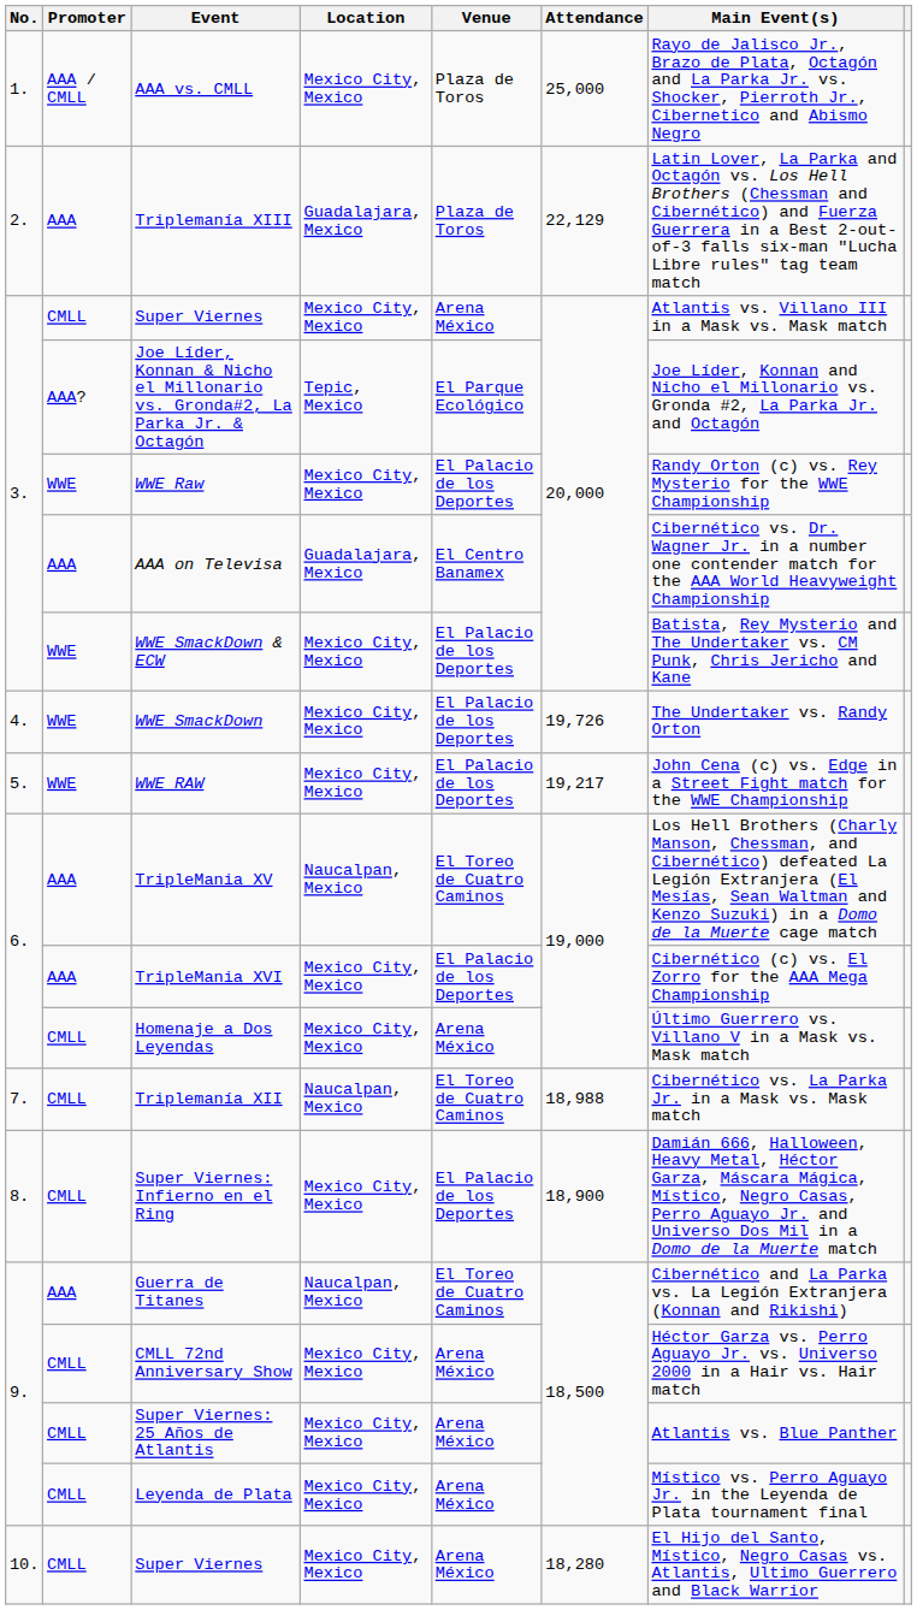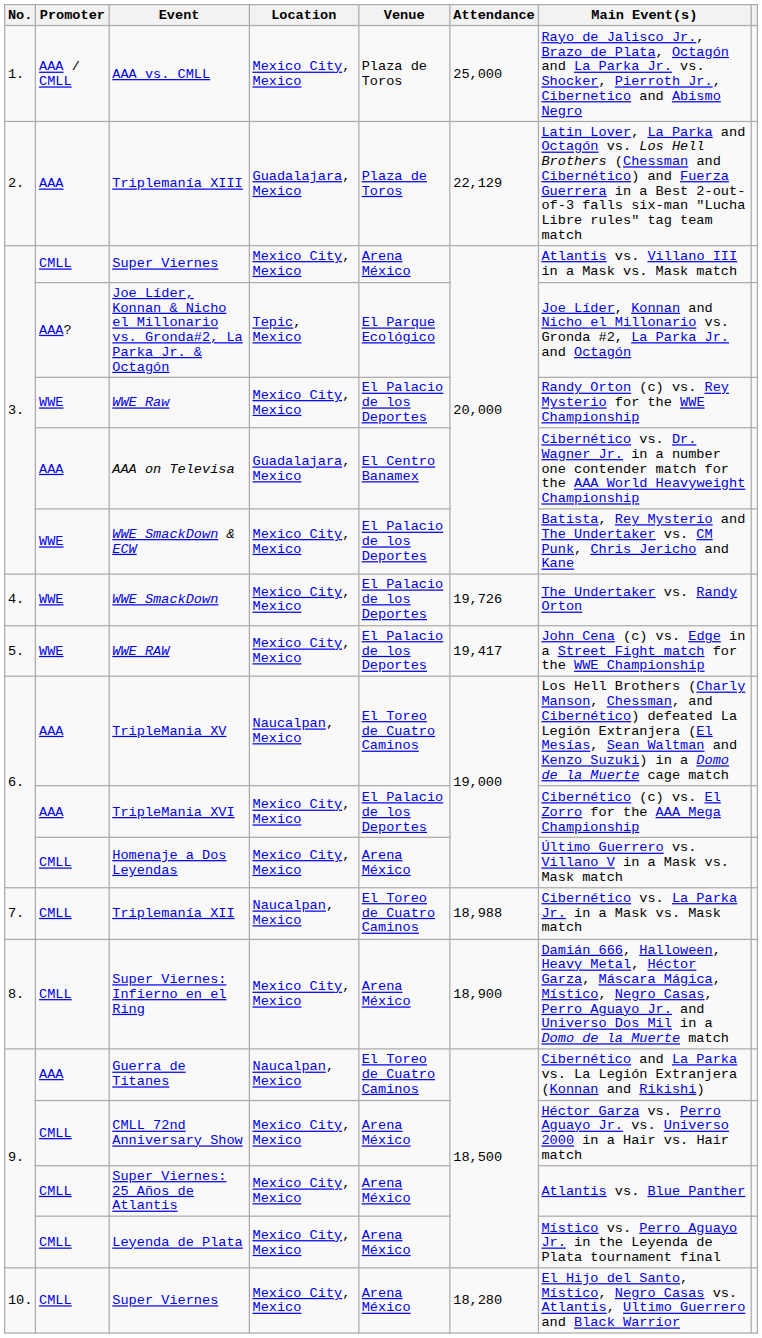WWE RAW | Attendance: 19,217 -> 19,417
Super Viernes: Infierno en el Ring | Venue: El Palacio de los Deportes -> Arena México
